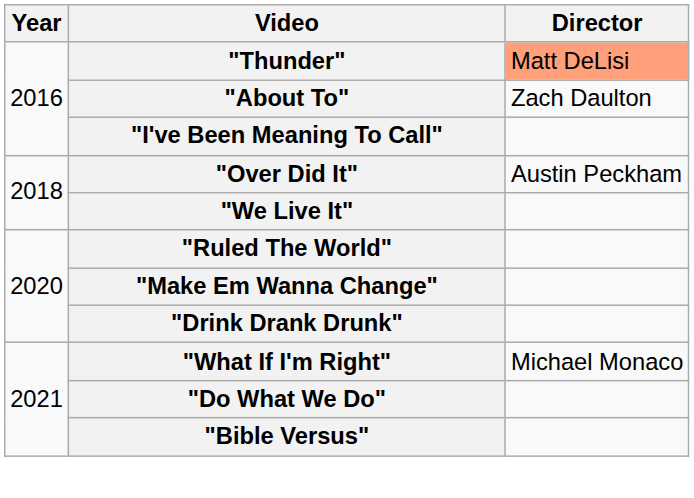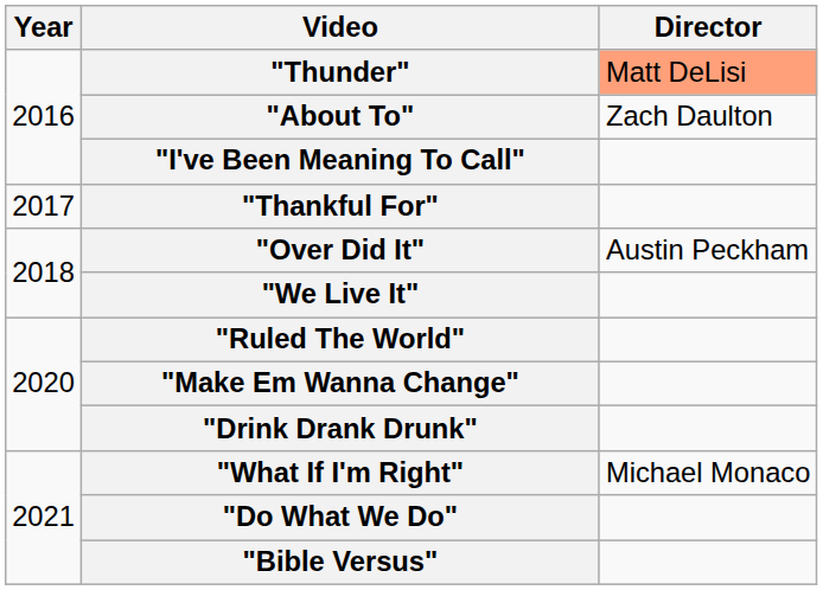+ row: 2017 | "Thankful For"
